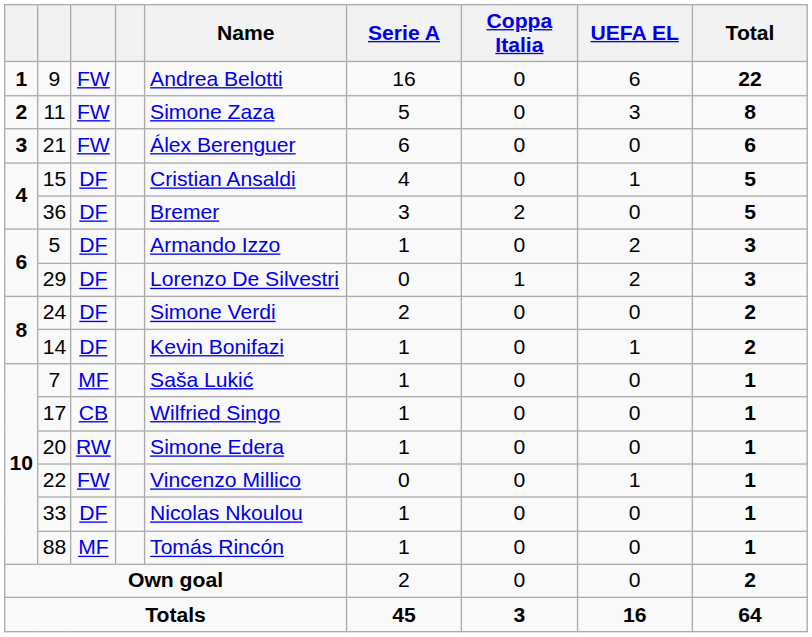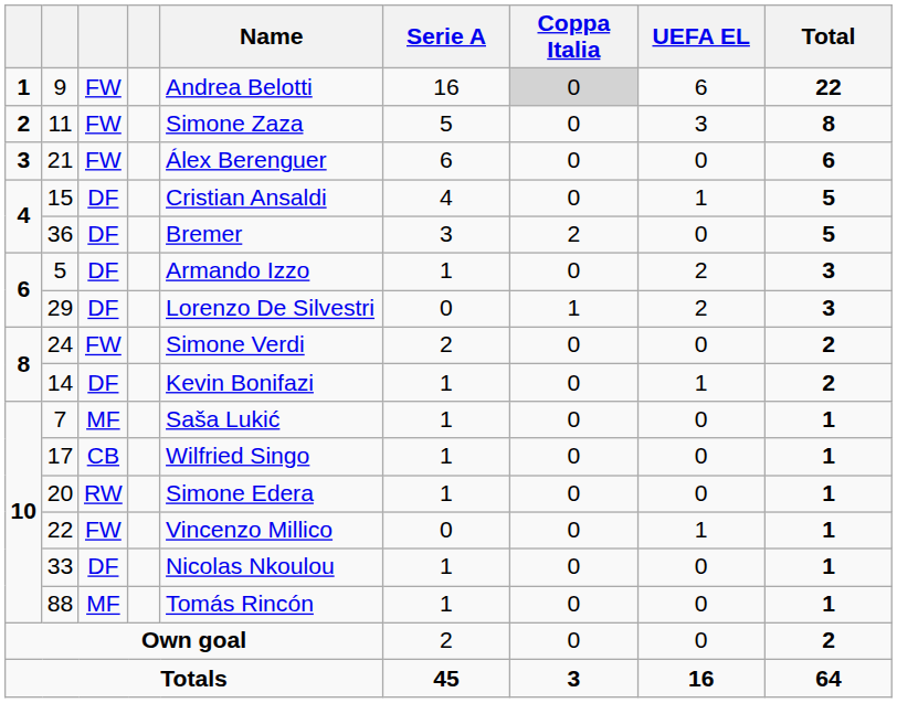9 | Coppa Italia: no background -> lightgrey background
24 | column 3: DF -> FW
